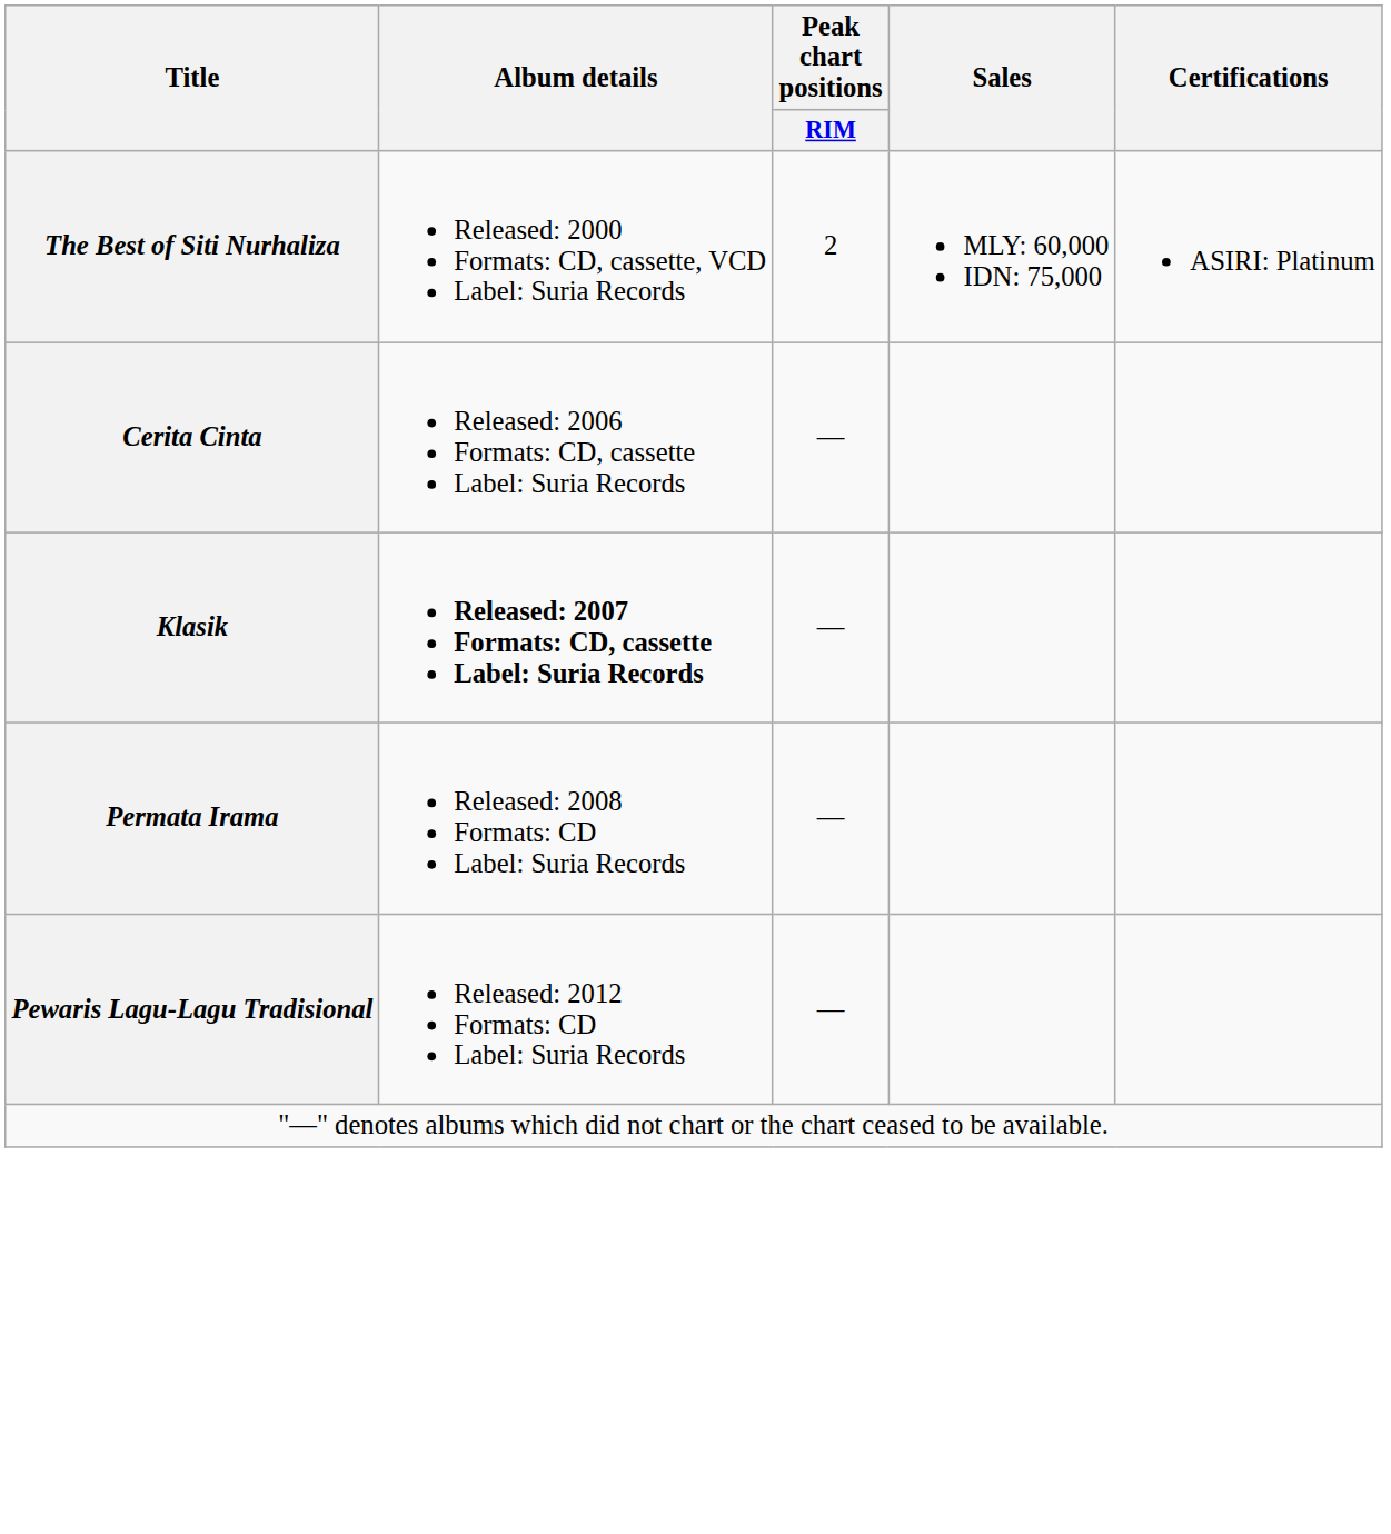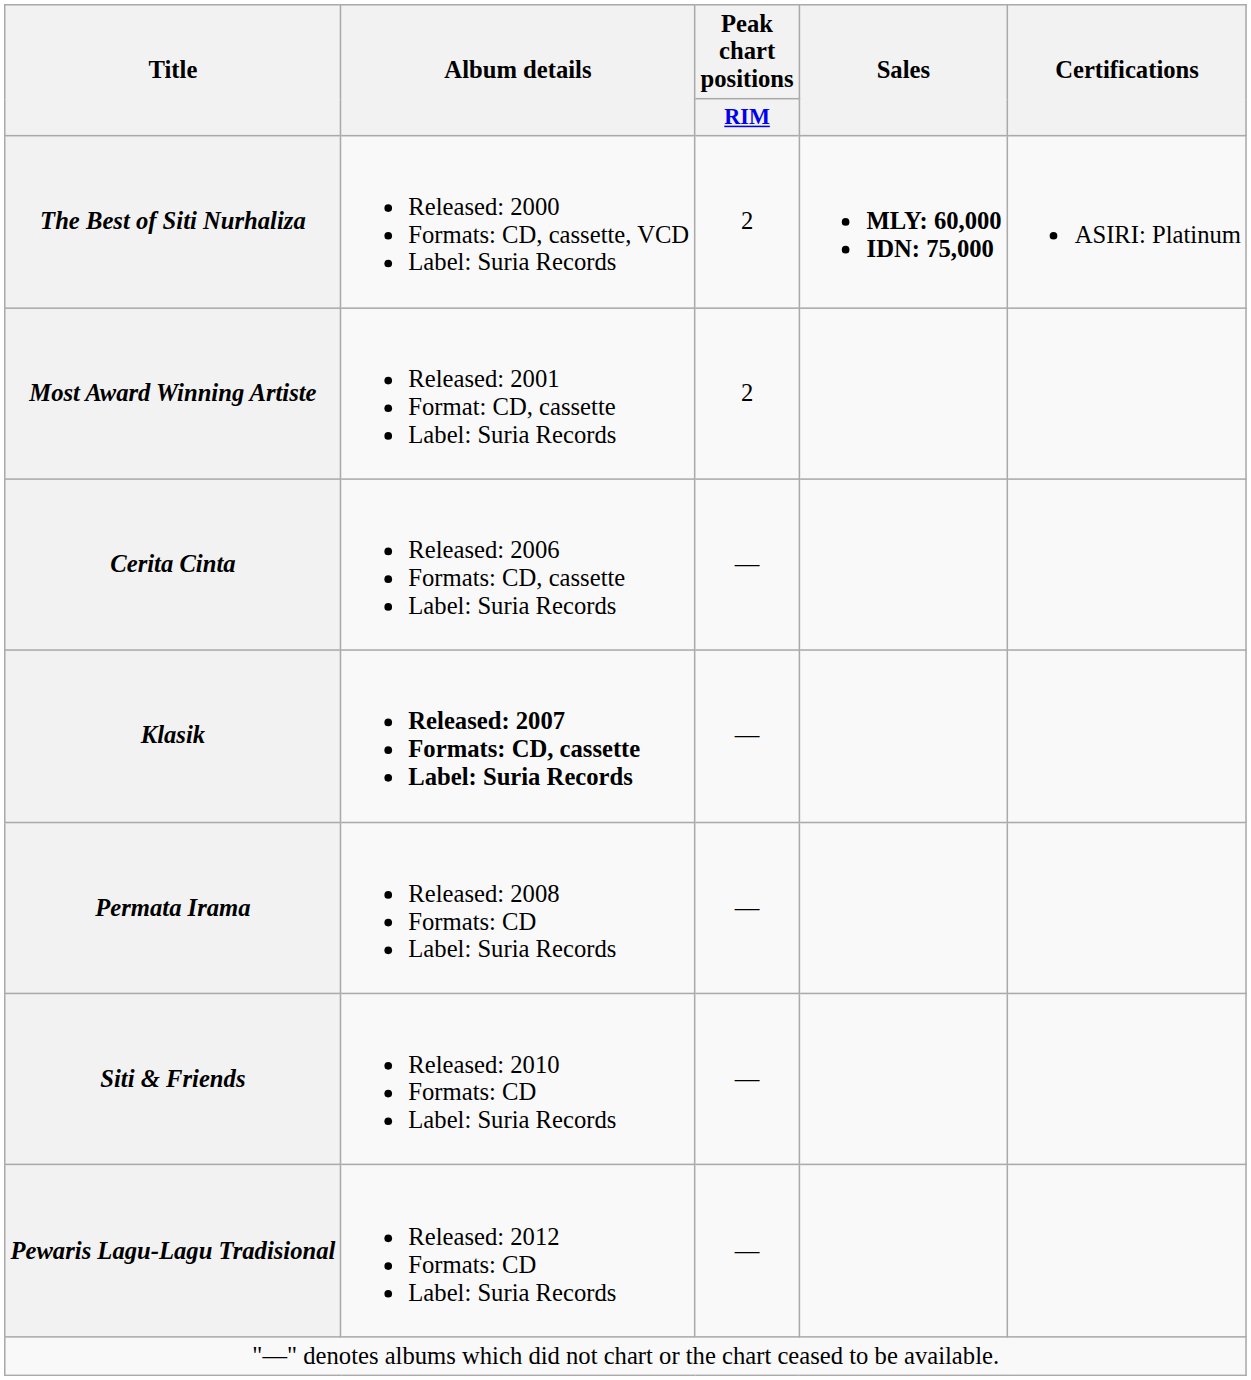The Best of Siti Nurhaliza | Sales: normal -> bold
+ row: Most Award Winning Artiste | Released: 2001 Format: CD, cassette Label: Suria Records | 2
+ row: Siti & Friends | Released: 2010 Formats: CD Label: Suria Records | —
